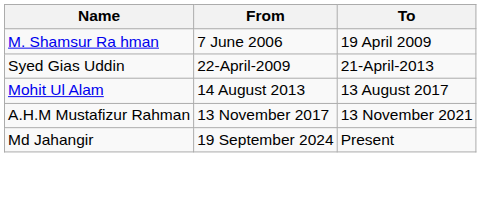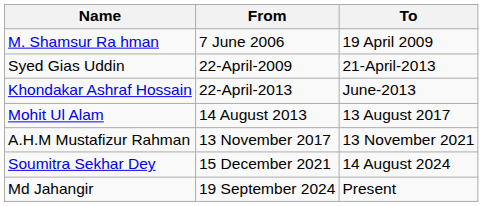+ row: Khondakar Ashraf Hossain | 22-April-2013 | June-2013
+ row: Soumitra Sekhar Dey | 15 December 2021 | 14 August 2024
